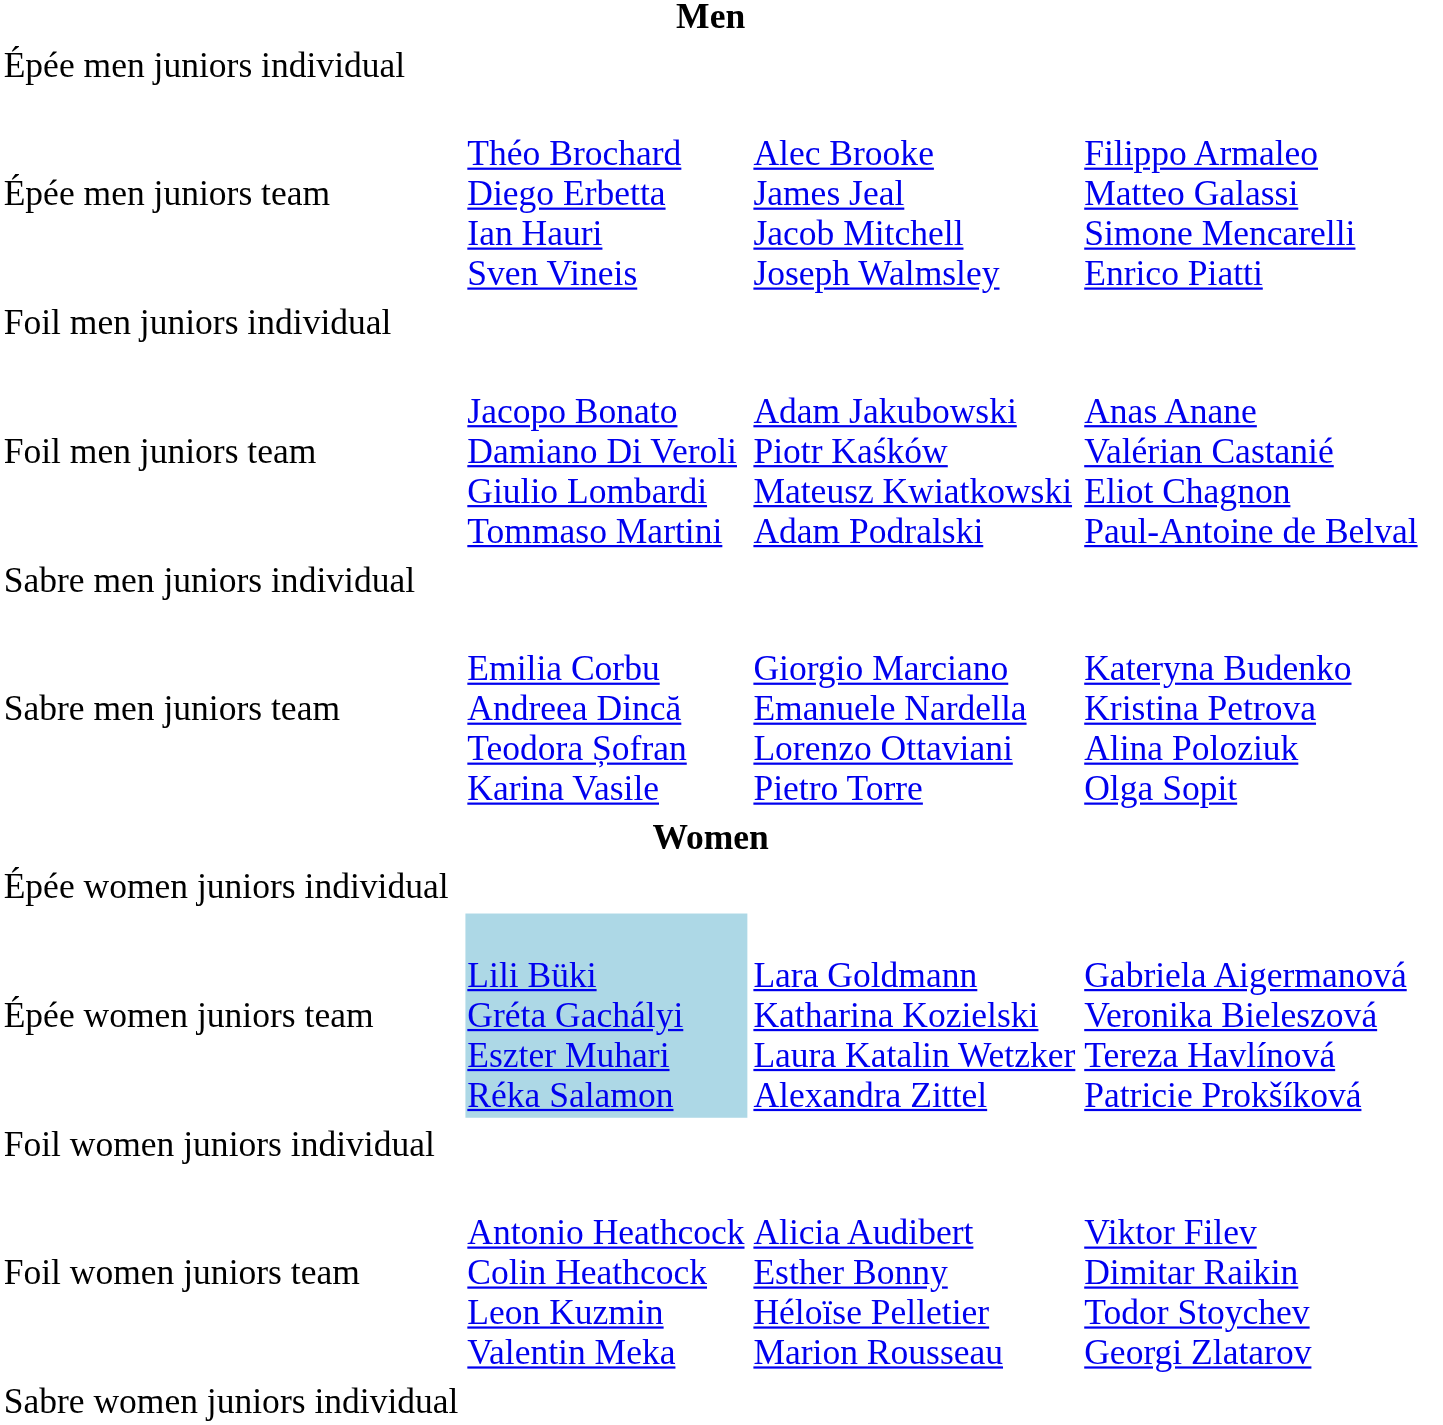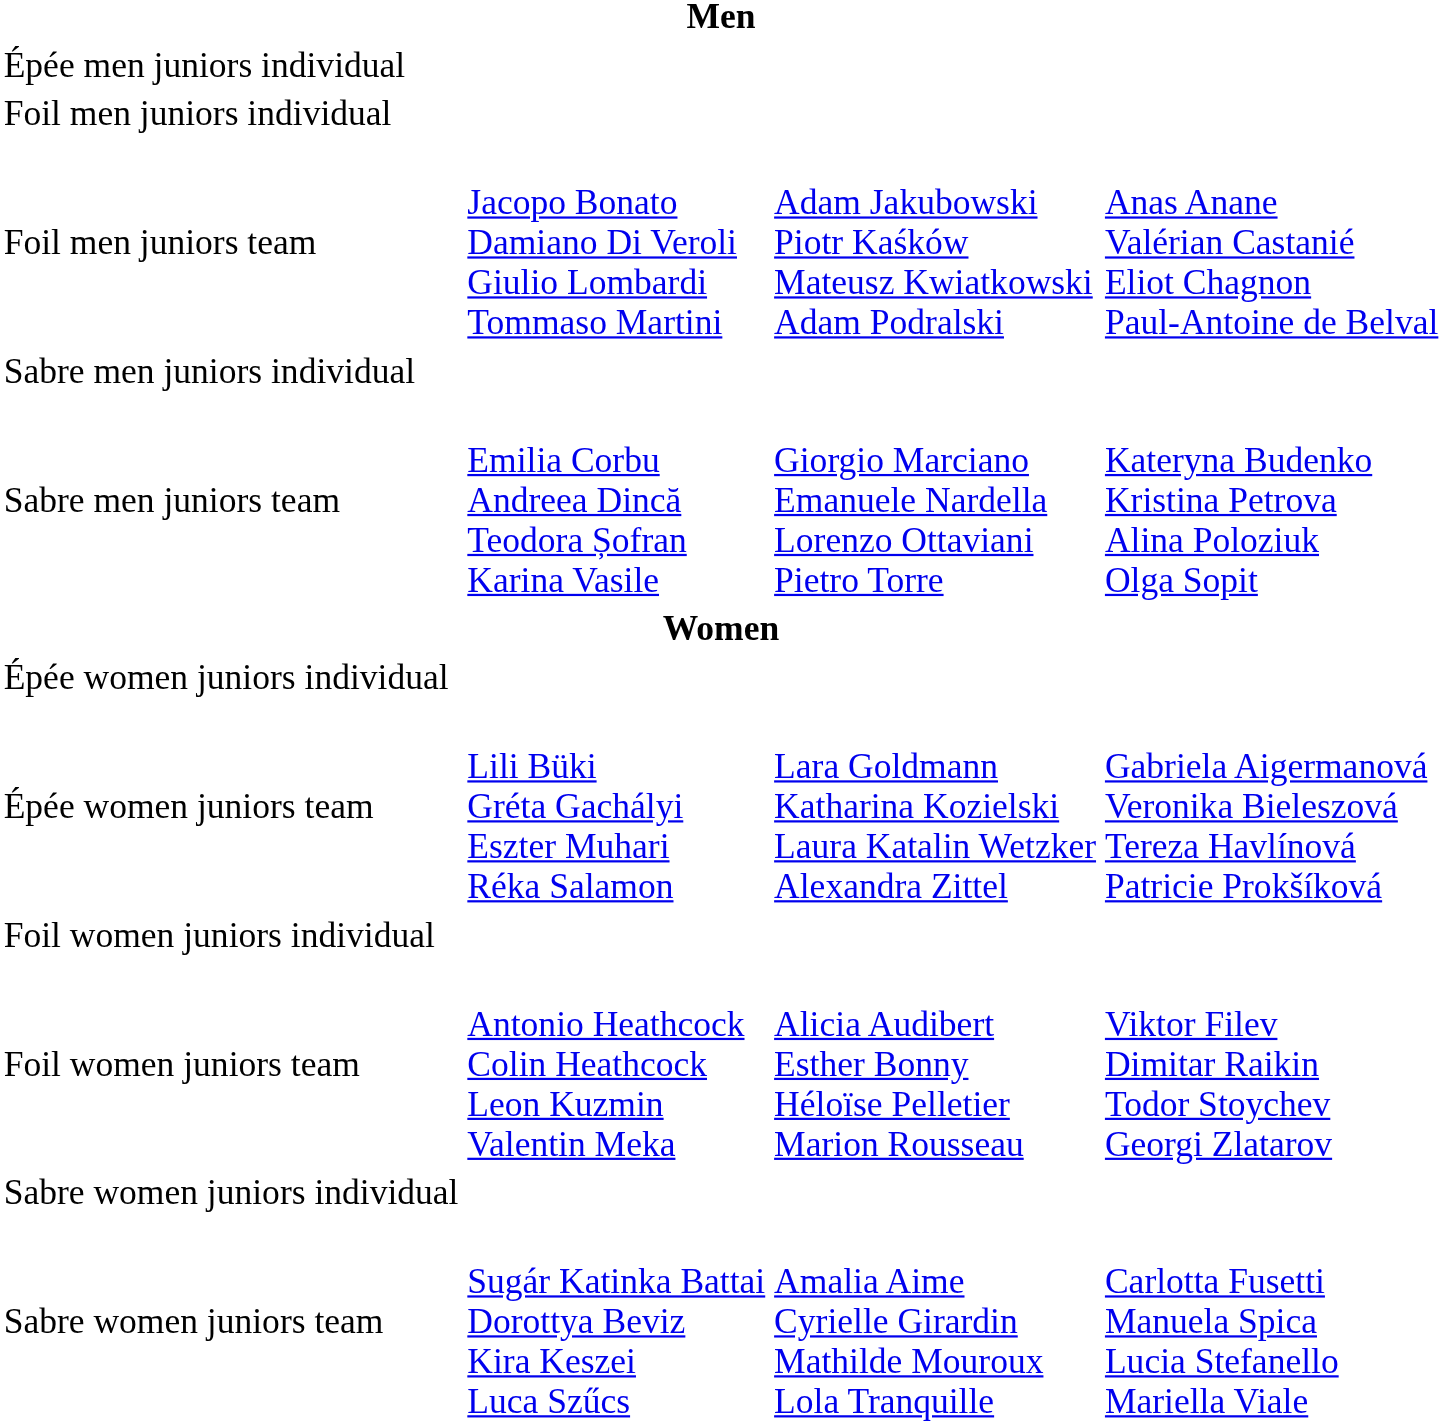- row: Épée men juniors team | Théo Brochard Diego Erbetta Ian Hauri Sven Vineis | Alec Brooke James Jeal Jacob Mitchell Joseph Walmsley | Filippo Armaleo Matteo Galassi Simone Mencarelli Enrico Piatti
Épée women juniors team | column 2: lightblue background -> no background
+ row: Sabre women juniors team | Sugár Katinka Battai Dorottya Beviz Kira Keszei Luca Szűcs | Amalia Aime Cyrielle Girardin Mathilde Mouroux Lola Tranquille | Carlotta Fusetti Manuela Spica Lucia Stefanello Mariella Viale
